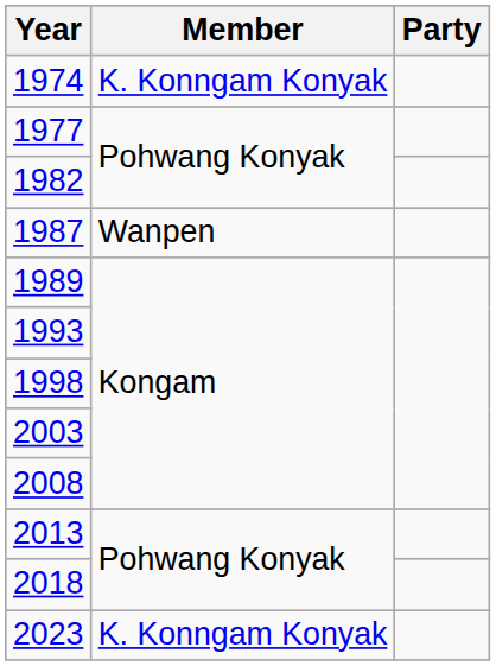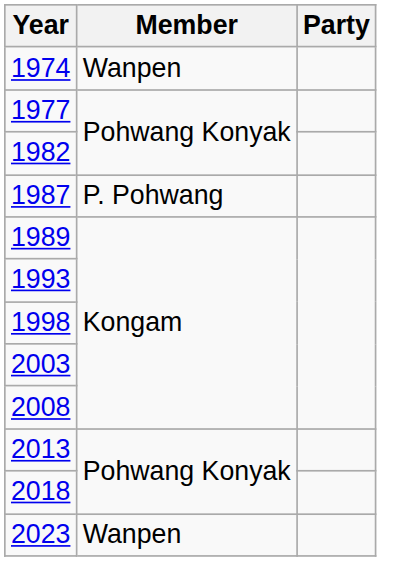1974 | Member: K. Konngam Konyak -> Wanpen
1987 | Member: Wanpen -> P. Pohwang
2023 | Member: K. Konngam Konyak -> Wanpen
